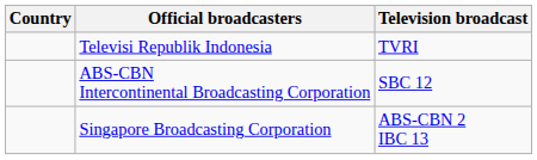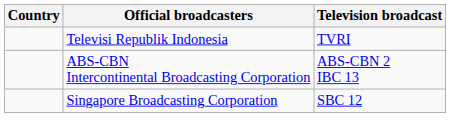ABS-CBN Intercontinental Broadcasting Corporation | Television broadcast: SBC 12 -> ABS-CBN 2 IBC 13
Singapore Broadcasting Corporation | Television broadcast: ABS-CBN 2 IBC 13 -> SBC 12
